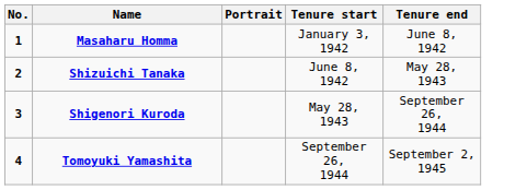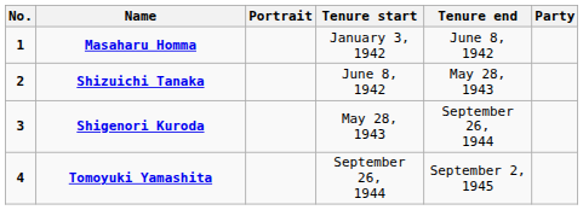+ column: Party
